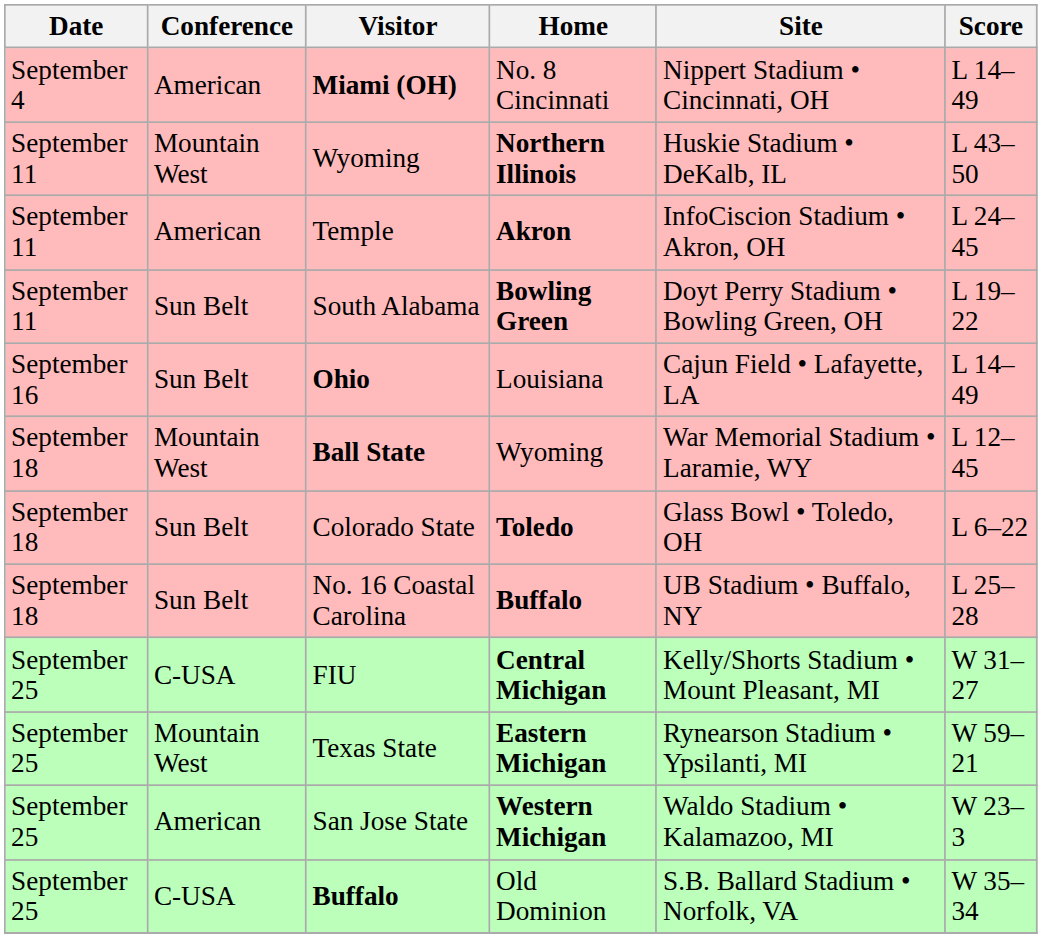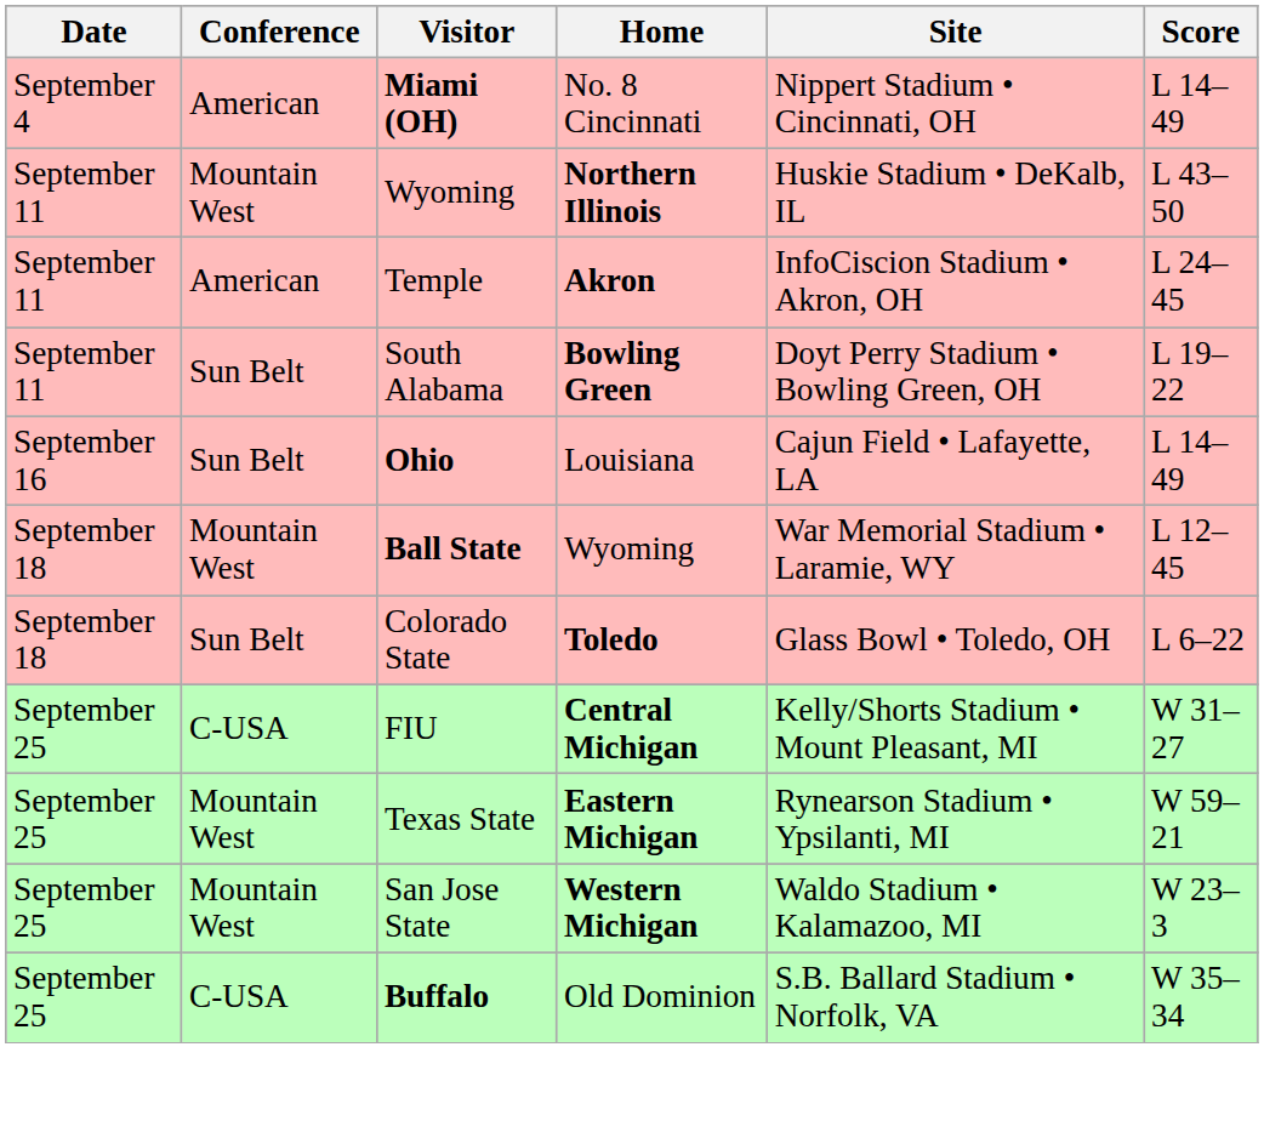- row: September 18 | Sun Belt | No. 16 Coastal Carolina | Buffalo | UB Stadium • Buffalo, NY | L 25–28
San Jose State | Conference: American -> Mountain West
